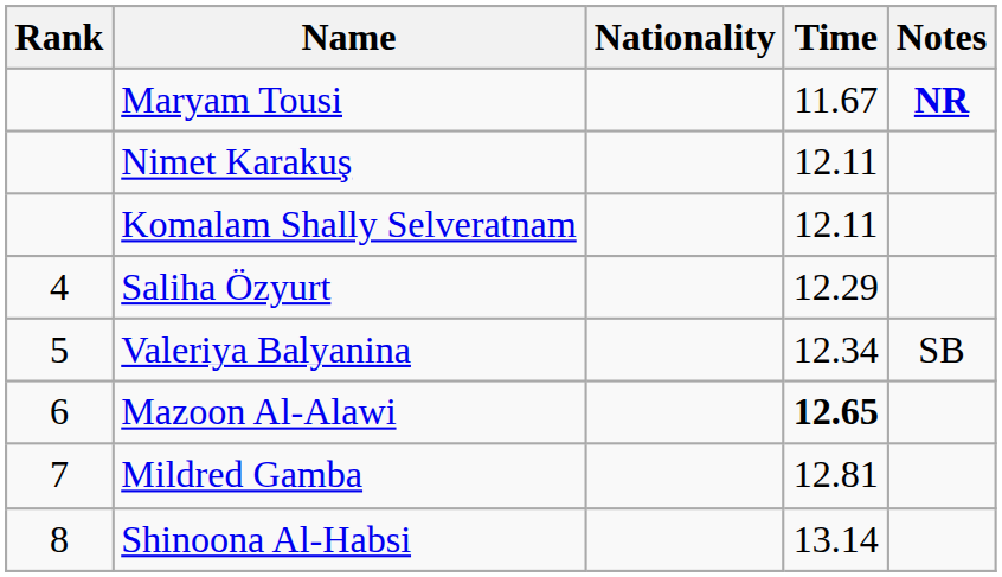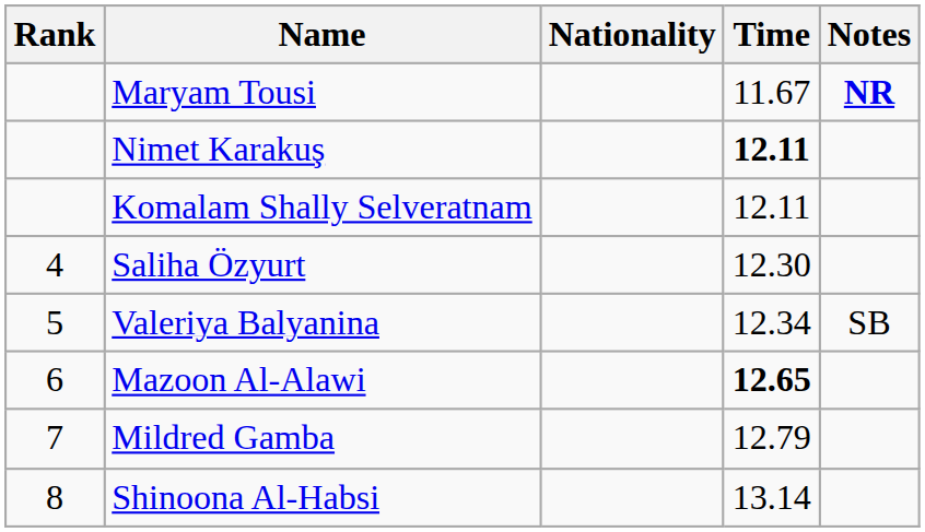Nimet Karakuş | Time: normal -> bold
Saliha Özyurt | Time: 12.29 -> 12.30
Mildred Gamba | Time: 12.81 -> 12.79
